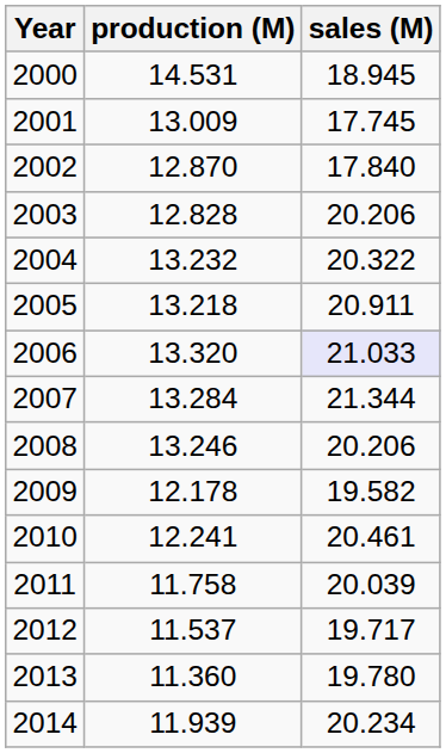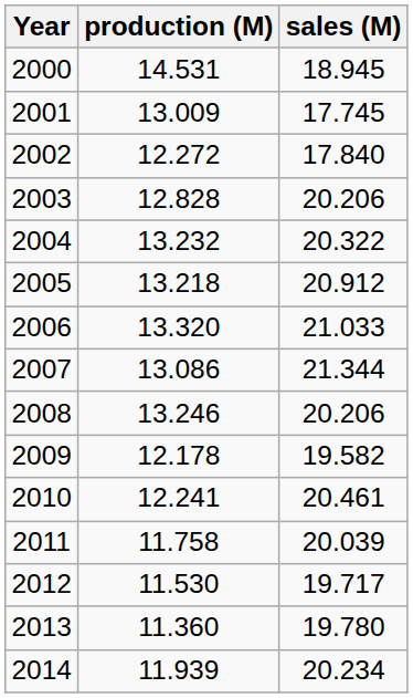2002 | production (M): 12.870 -> 12.272
2005 | sales (M): 20.911 -> 20.912
2006 | sales (M): lavender background -> no background
2007 | production (M): 13.284 -> 13.086
2012 | production (M): 11.537 -> 11.530
